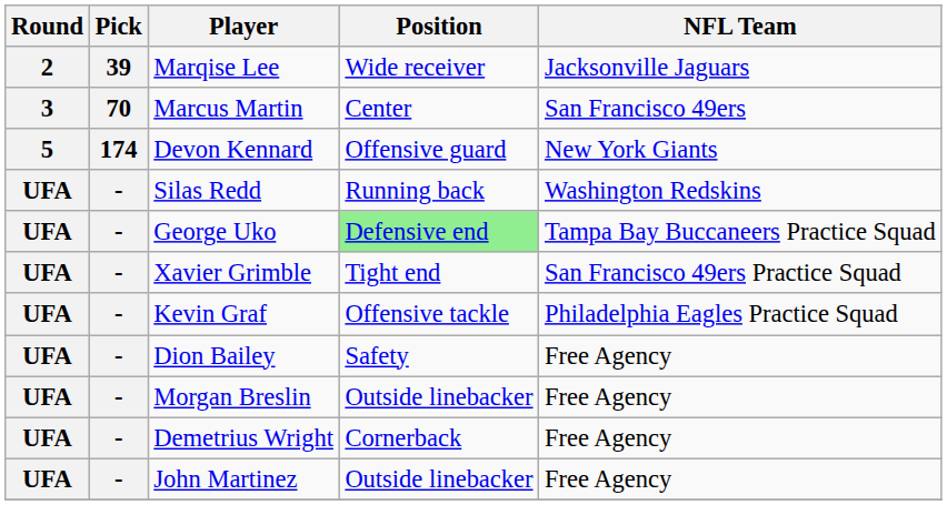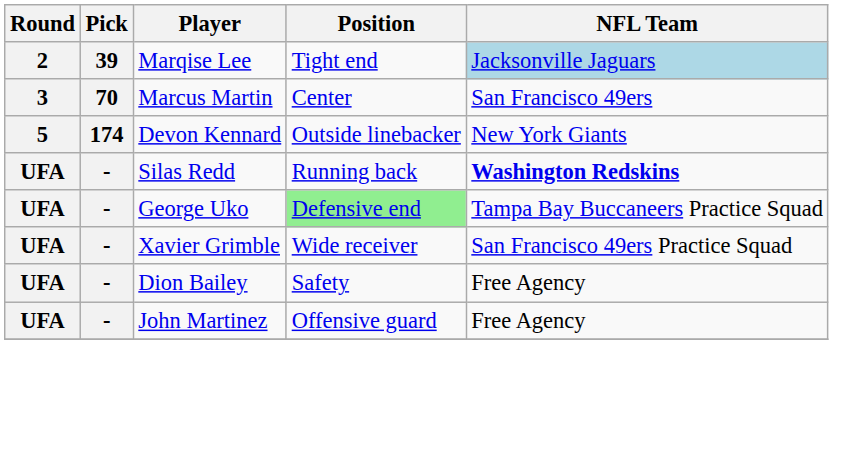Marqise Lee | Position: Wide receiver -> Tight end
Marqise Lee | NFL Team: no background -> lightblue background
Devon Kennard | Position: Offensive guard -> Outside linebacker
Silas Redd | NFL Team: normal -> bold
Xavier Grimble | Position: Tight end -> Wide receiver
- row: UFA | - | Kevin Graf | Offensive tackle | Philadelphia Eagles Practice Squad
- row: UFA | - | Morgan Breslin | Outside linebacker | Free Agency
- row: UFA | - | Demetrius Wright | Cornerback | Free Agency
John Martinez | Position: Outside linebacker -> Offensive guard
